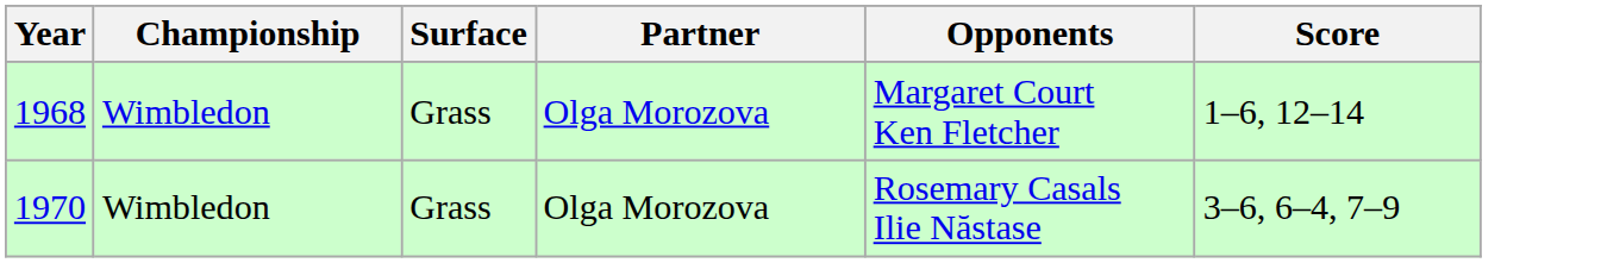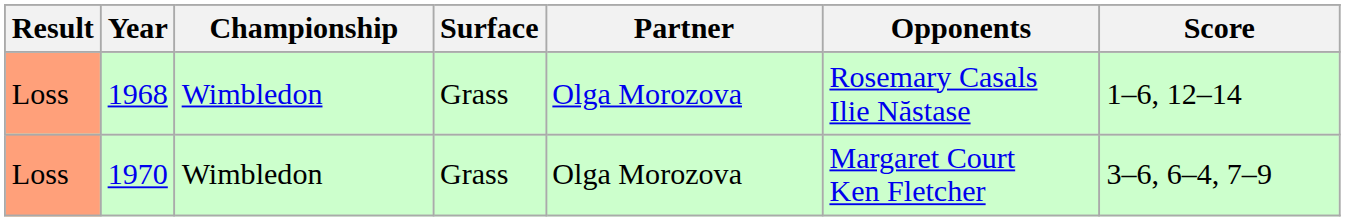+ column: Result | Loss | Loss
1968 | Opponents: Margaret Court Ken Fletcher -> Rosemary Casals Ilie Năstase
1970 | Opponents: Rosemary Casals Ilie Năstase -> Margaret Court Ken Fletcher
